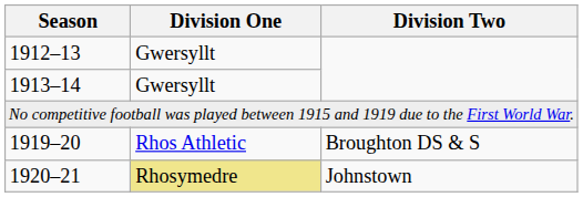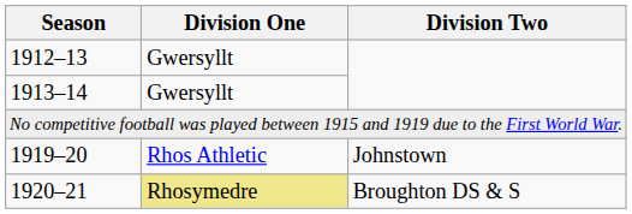1919–20 | Division Two: Broughton DS & S -> Johnstown
1920–21 | Division Two: Johnstown -> Broughton DS & S
